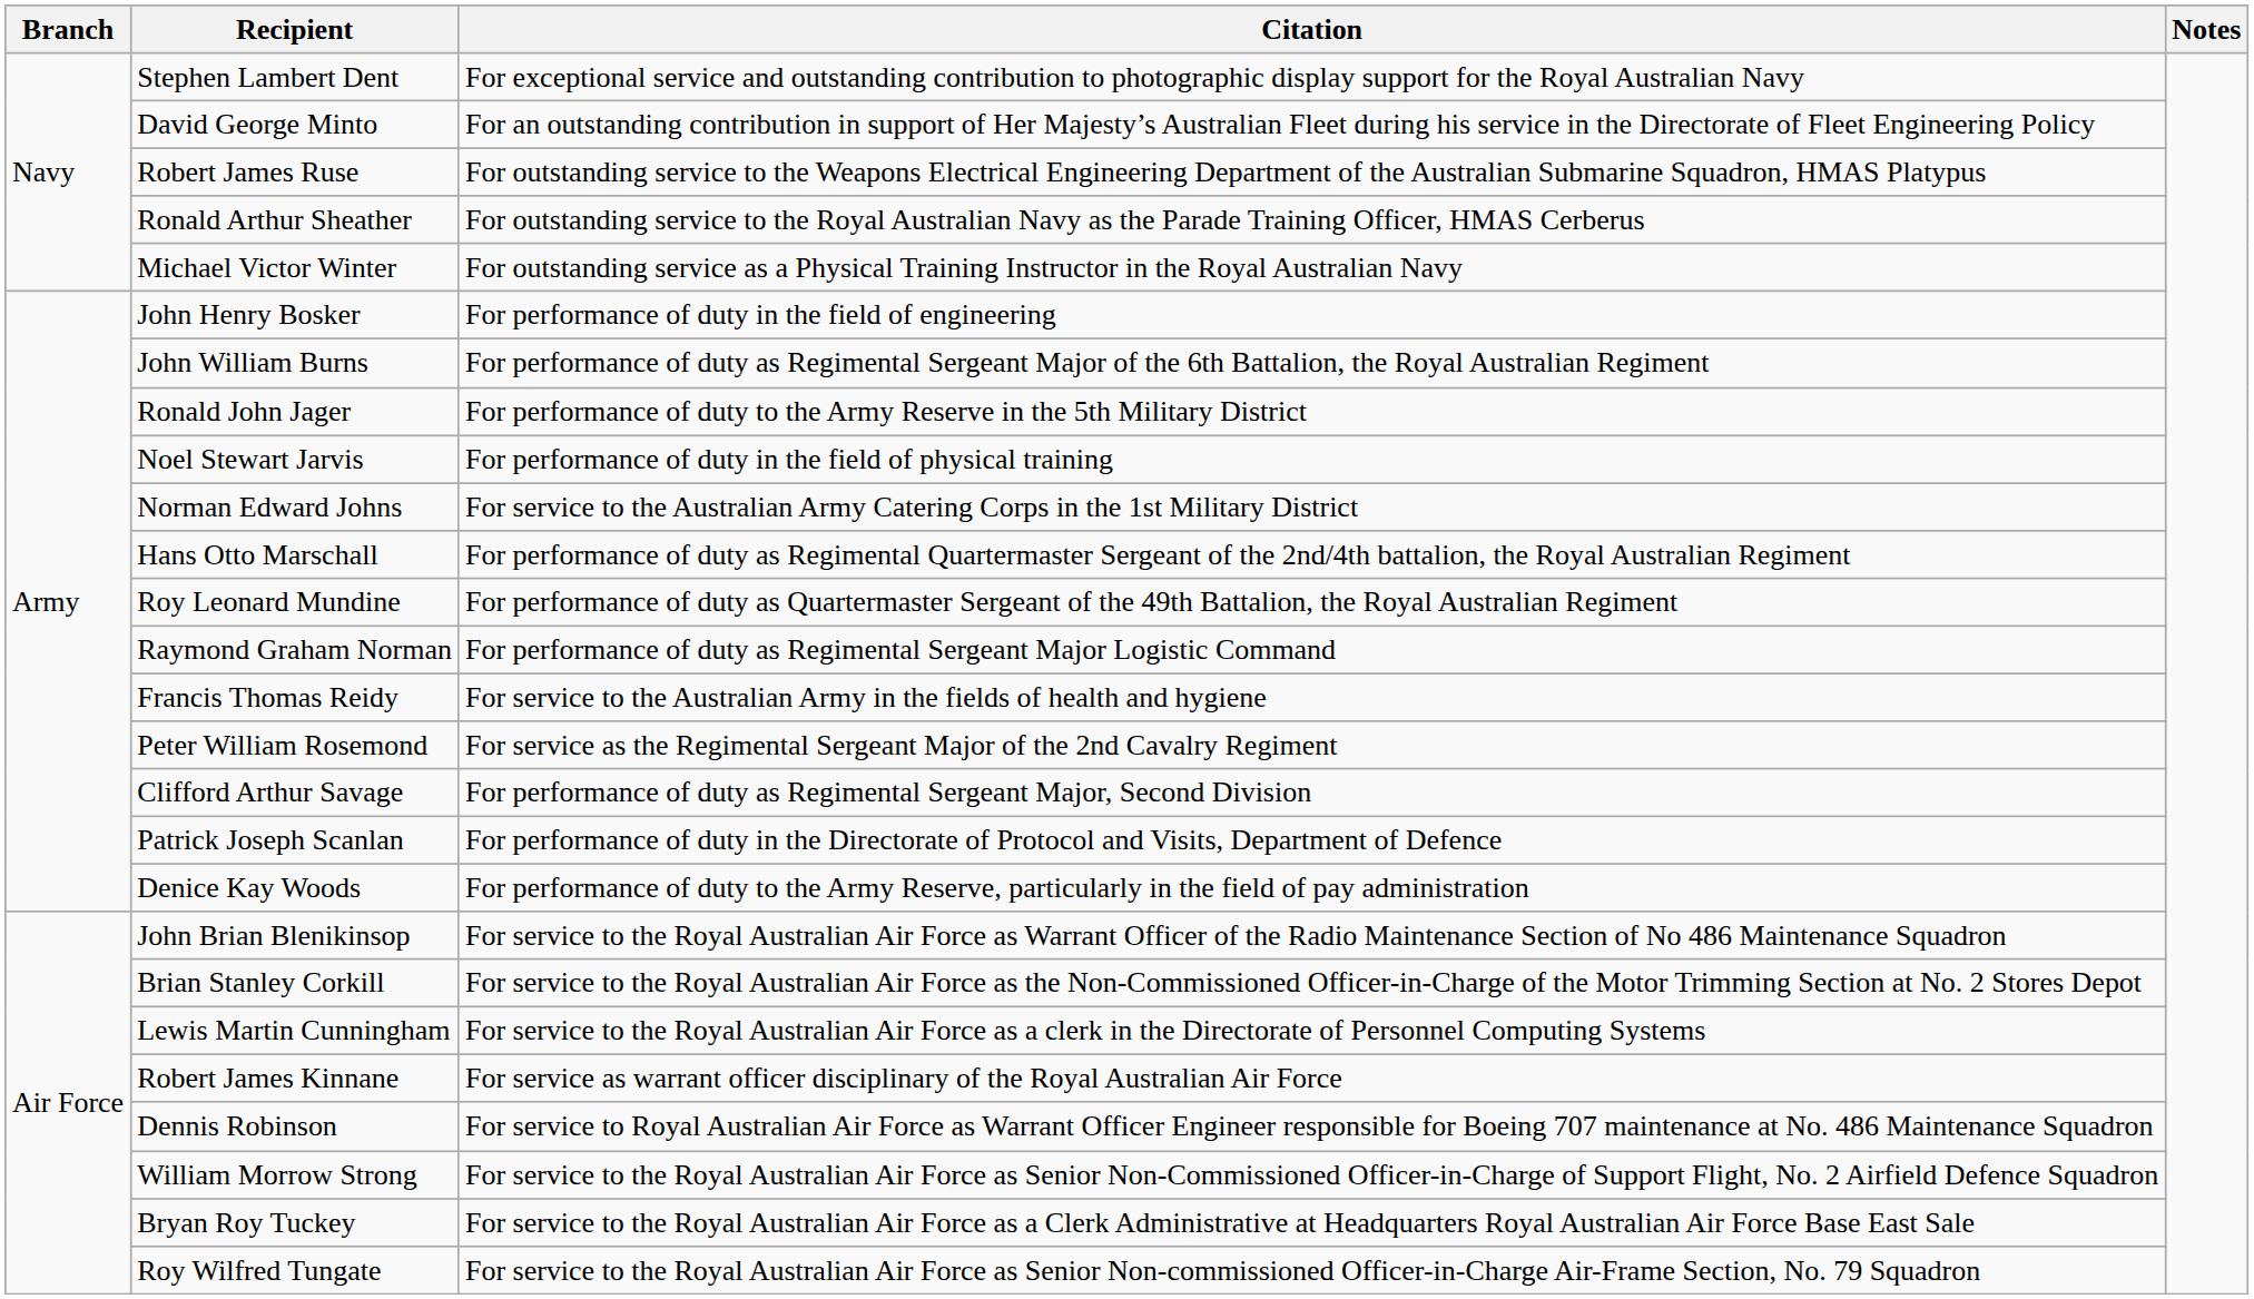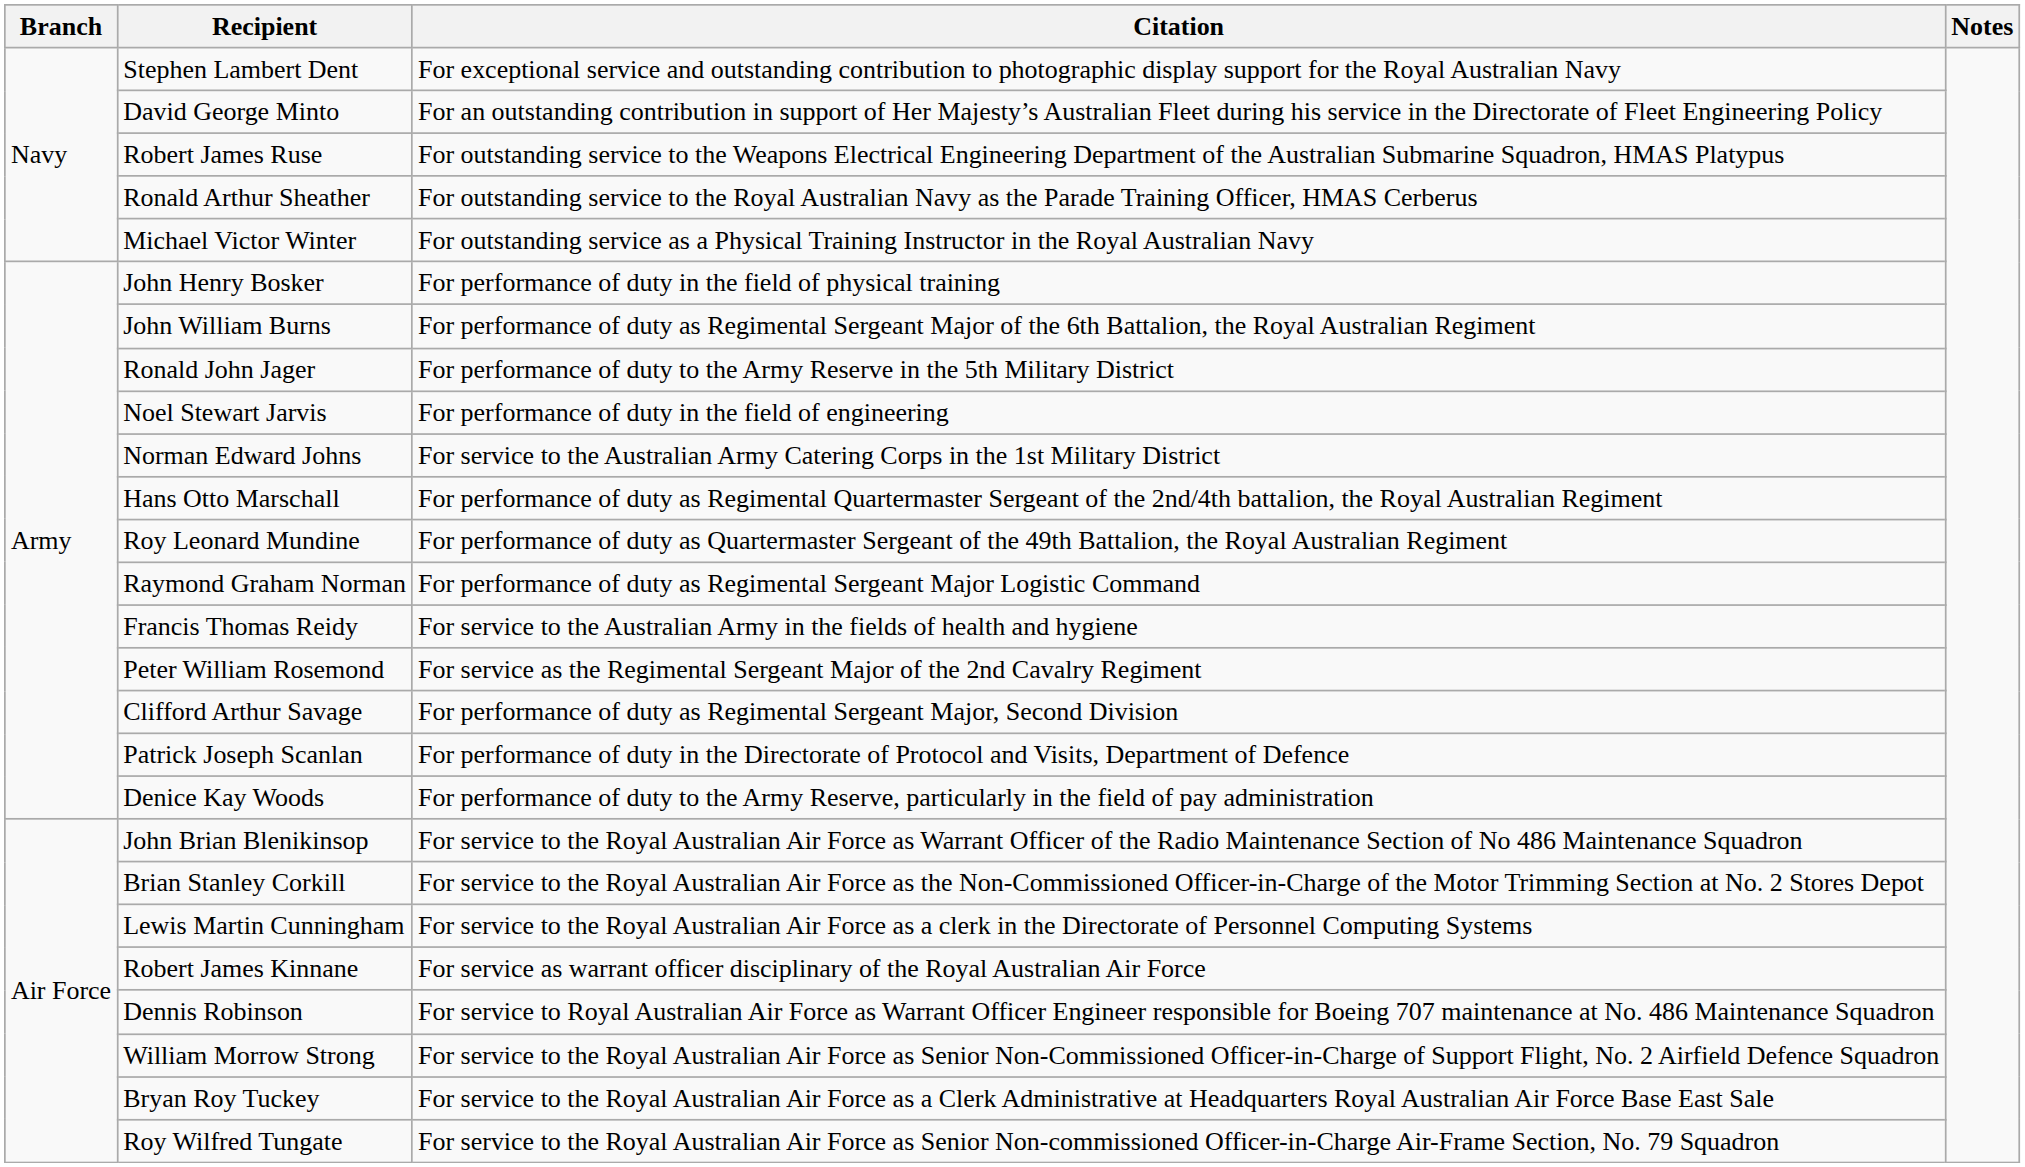John Henry Bosker | Citation: For performance of duty in the field of engineering -> For performance of duty in the field of physical training
Noel Stewart Jarvis | Citation: For performance of duty in the field of physical training -> For performance of duty in the field of engineering
